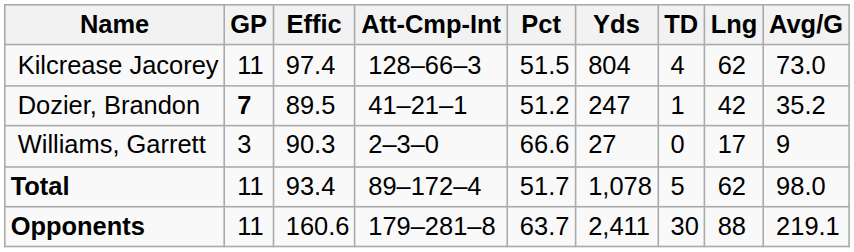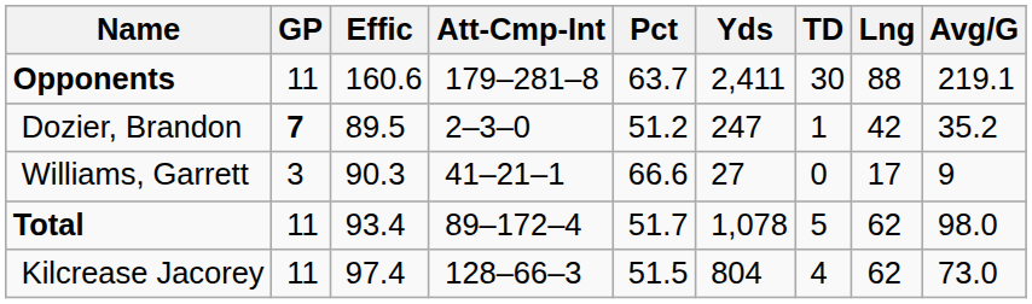rows swapped: Kilcrease Jacorey <-> Opponents
Dozier, Brandon | Att-Cmp-Int: 41–21–1 -> 2–3–0
Williams, Garrett | Att-Cmp-Int: 2–3–0 -> 41–21–1
